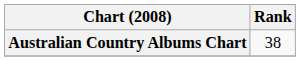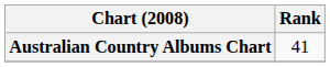Australian Country Albums Chart | Rank: 38 -> 41
